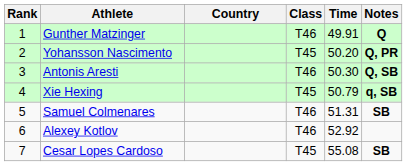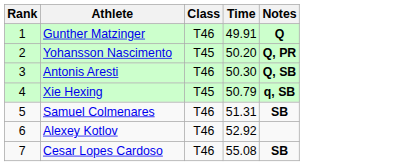- column: Country
Cesar Lopes Cardoso | Class: T45 -> T46
